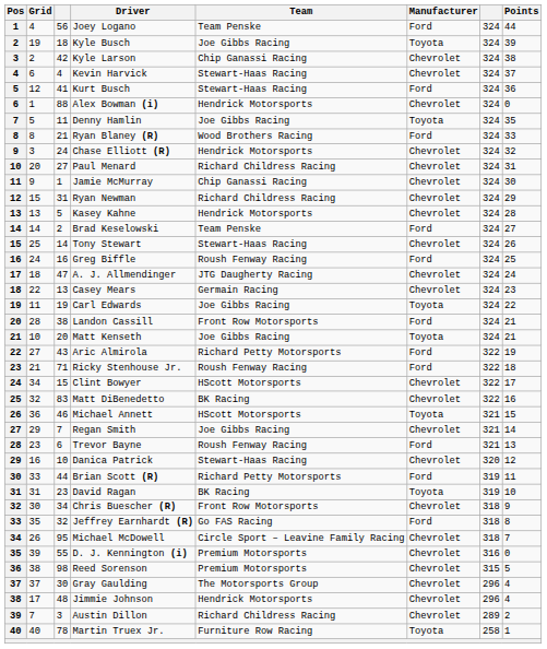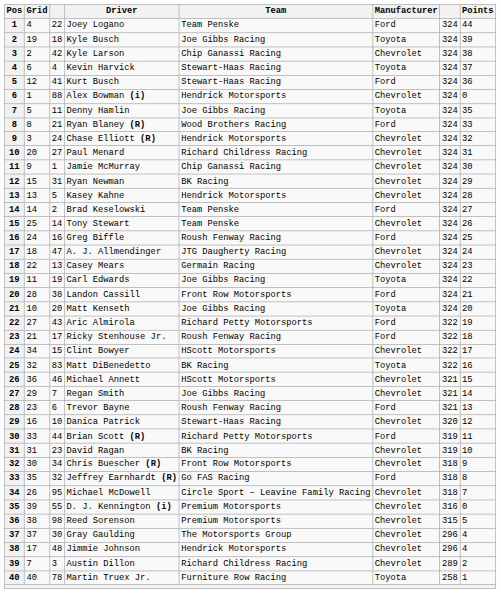Joey Logano | column 3: 56 -> 22
Kevin Harvick | Manufacturer: Chevrolet -> Toyota
Ryan Newman | Team: Richard Childress Racing -> BK Racing
Tony Stewart | Team: Stewart-Haas Racing -> Team Penske
Matt Kenseth | Points: 21 -> 20
Ricky Stenhouse Jr. | column 3: 71 -> 17
Matt DiBenedetto | Manufacturer: Chevrolet -> Toyota
Michael Annett | Manufacturer: Toyota -> Chevrolet
David Ragan | Manufacturer: Toyota -> Chevrolet
